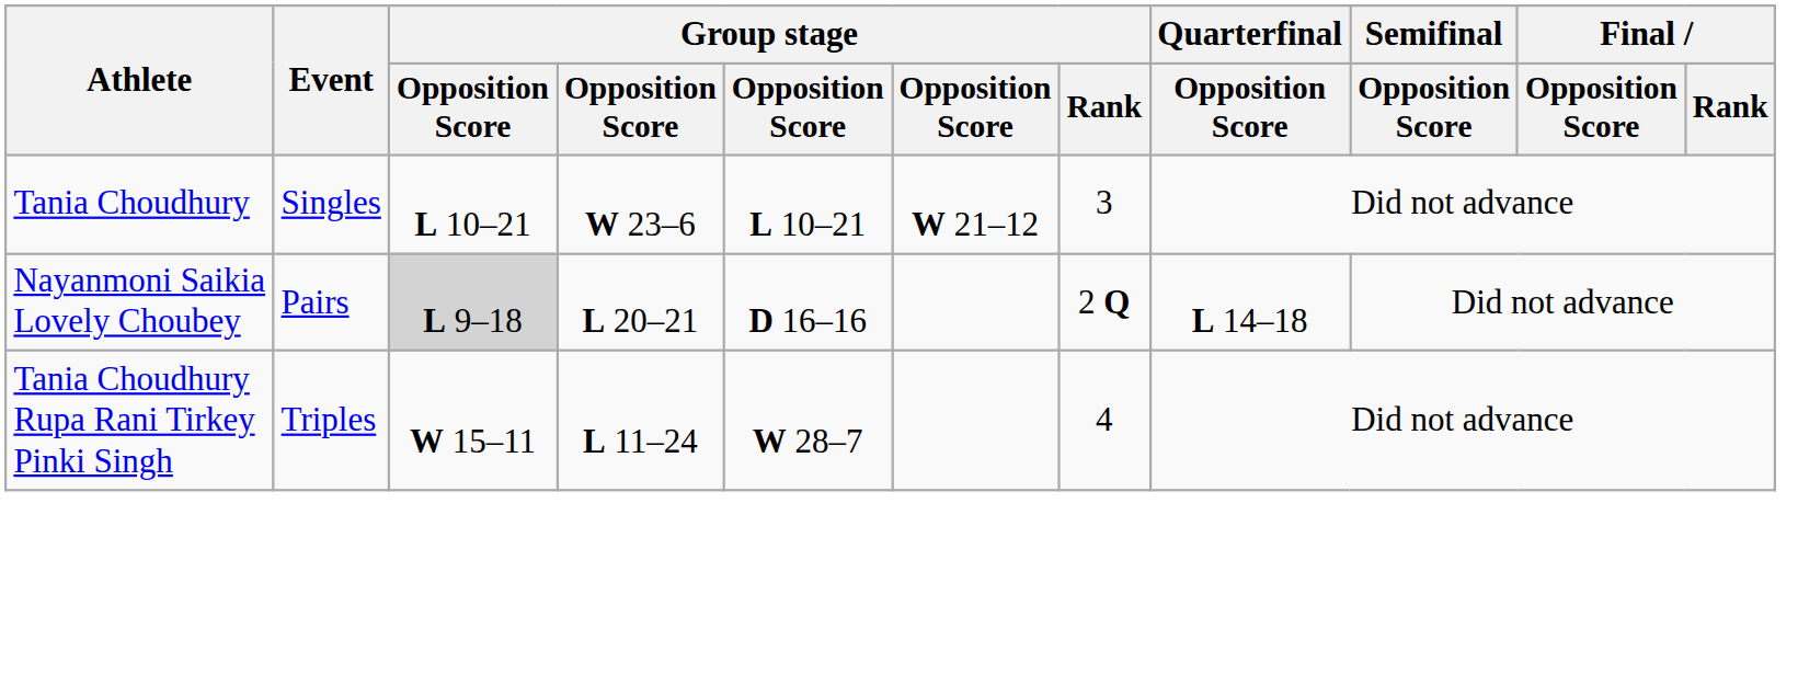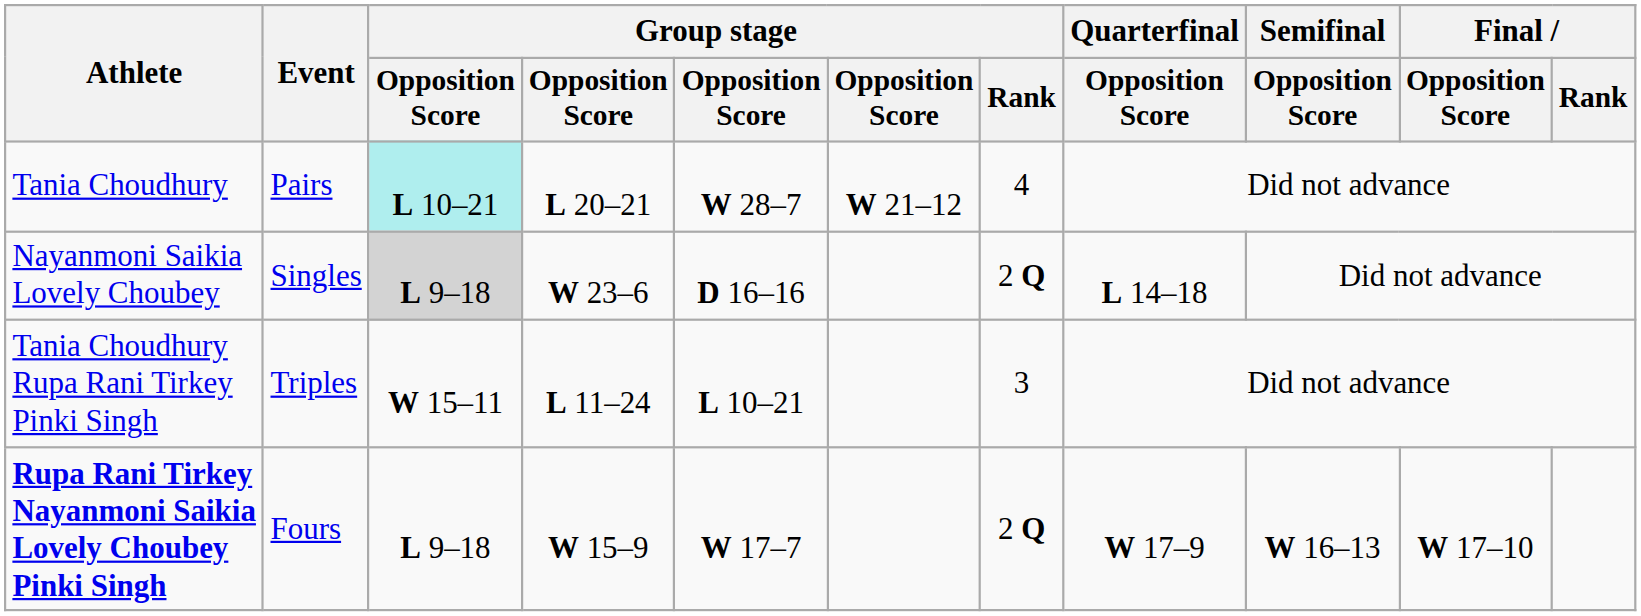Tania Choudhury | Event: Singles -> Pairs
Tania Choudhury | column 3: no background -> paleturquoise background
Tania Choudhury | column 4: W 23–6 -> L 20–21
Tania Choudhury | column 5: L 10–21 -> W 28–7
Tania Choudhury | Group stage / Rank: 3 -> 4
Nayanmoni Saikia Lovely Choubey | Event: Pairs -> Singles
Nayanmoni Saikia Lovely Choubey | column 4: L 20–21 -> W 23–6
Tania Choudhury Rupa Rani Tirkey Pinki Singh | column 5: W 28–7 -> L 10–21
Tania Choudhury Rupa Rani Tirkey Pinki Singh | Group stage / Rank: 4 -> 3
+ row: Rupa Rani Tirkey Nayanmoni Saikia Lovely Choubey Pinki Singh | Fours | L 9–18 | W 15–9 | W 17–7 | 2 Q | W 17–9 | W 16–13 | W 17–10
